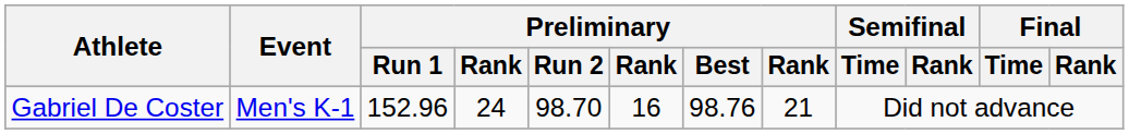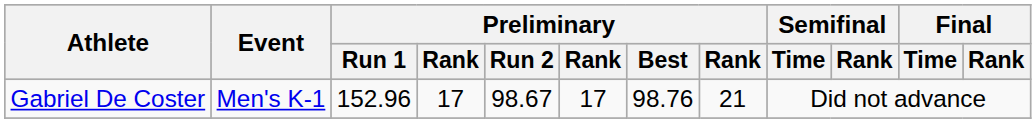Gabriel De Coster | column 4: 24 -> 17
Gabriel De Coster | Preliminary / Run 2: 98.70 -> 98.67
Gabriel De Coster | column 6: 16 -> 17
